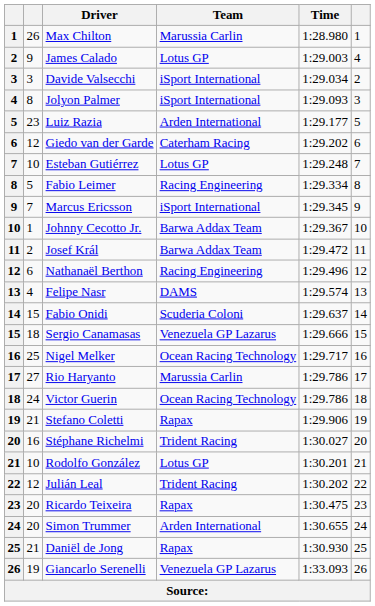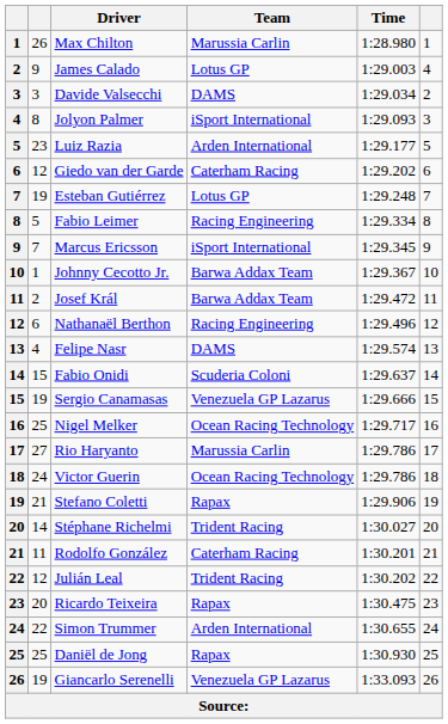Davide Valsecchi | Team: iSport International -> DAMS
Esteban Gutiérrez | column 2: 10 -> 19
Sergio Canamasas | column 2: 18 -> 19
Stéphane Richelmi | column 2: 16 -> 14
Rodolfo González | column 2: 10 -> 11
Rodolfo González | Team: Lotus GP -> Caterham Racing
Simon Trummer | column 2: 20 -> 22
Daniël de Jong | column 2: 21 -> 25
